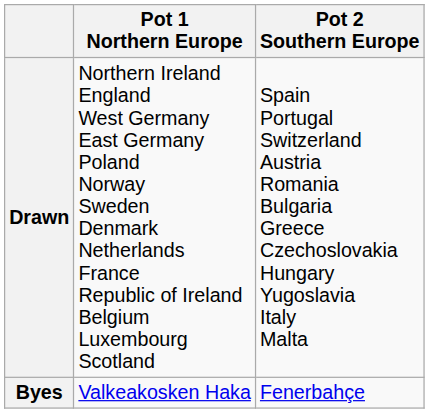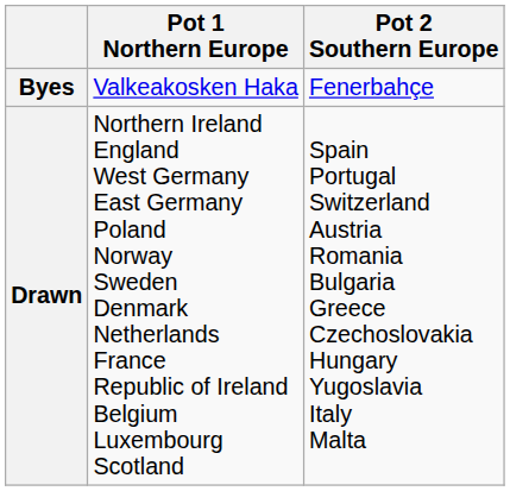rows swapped: Drawn <-> Byes
